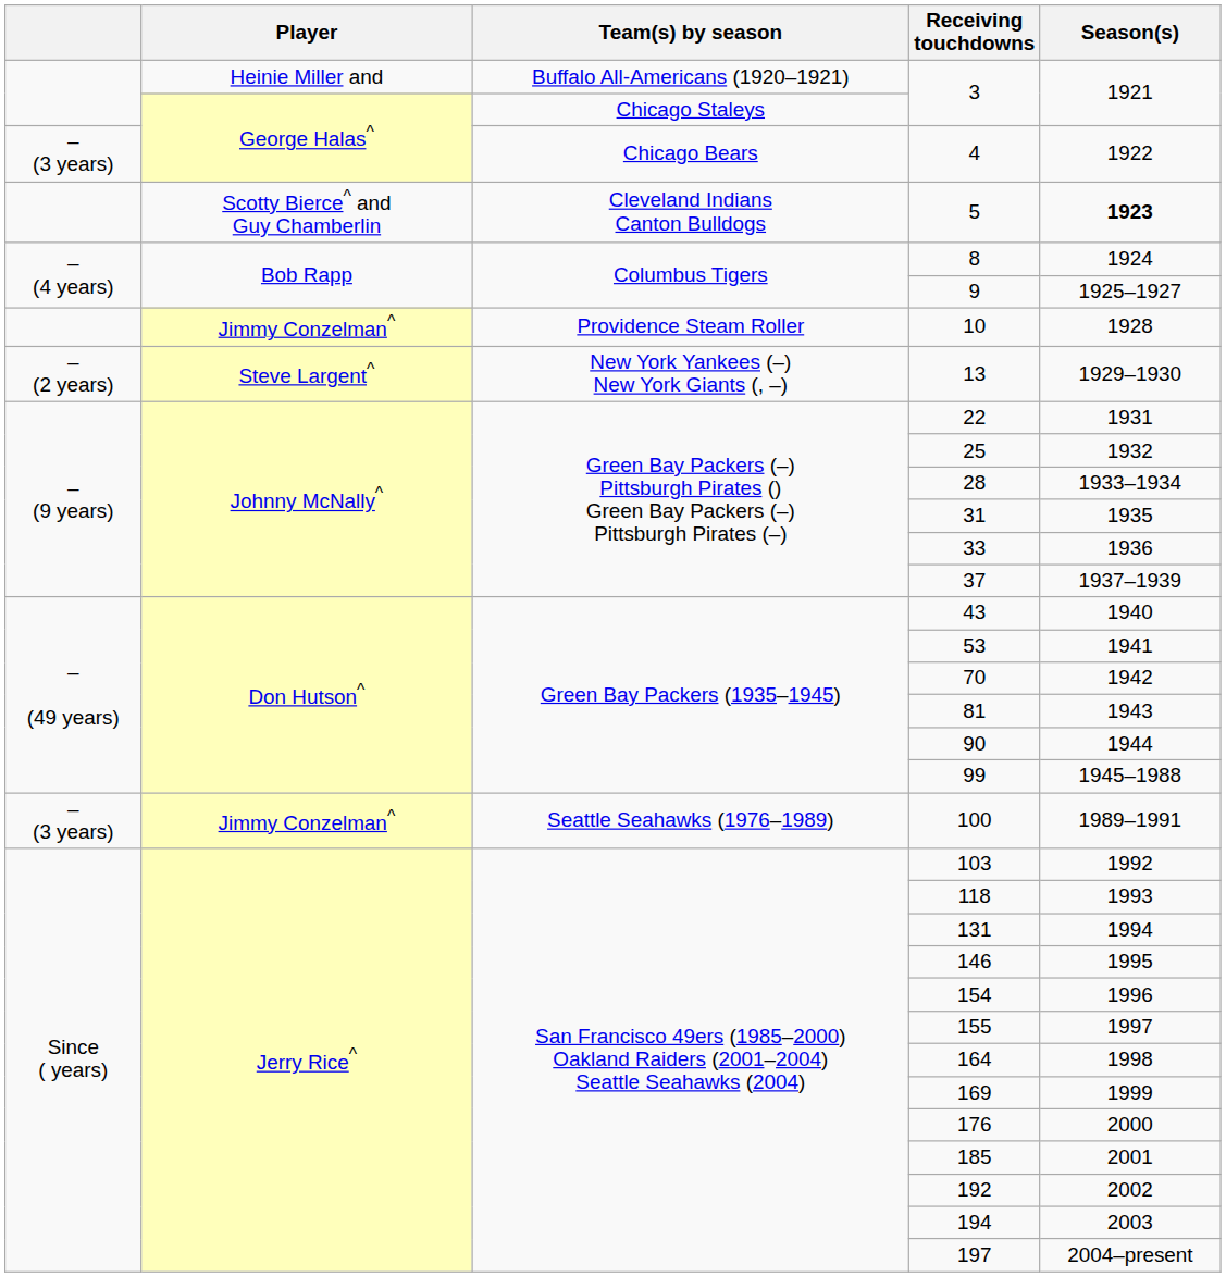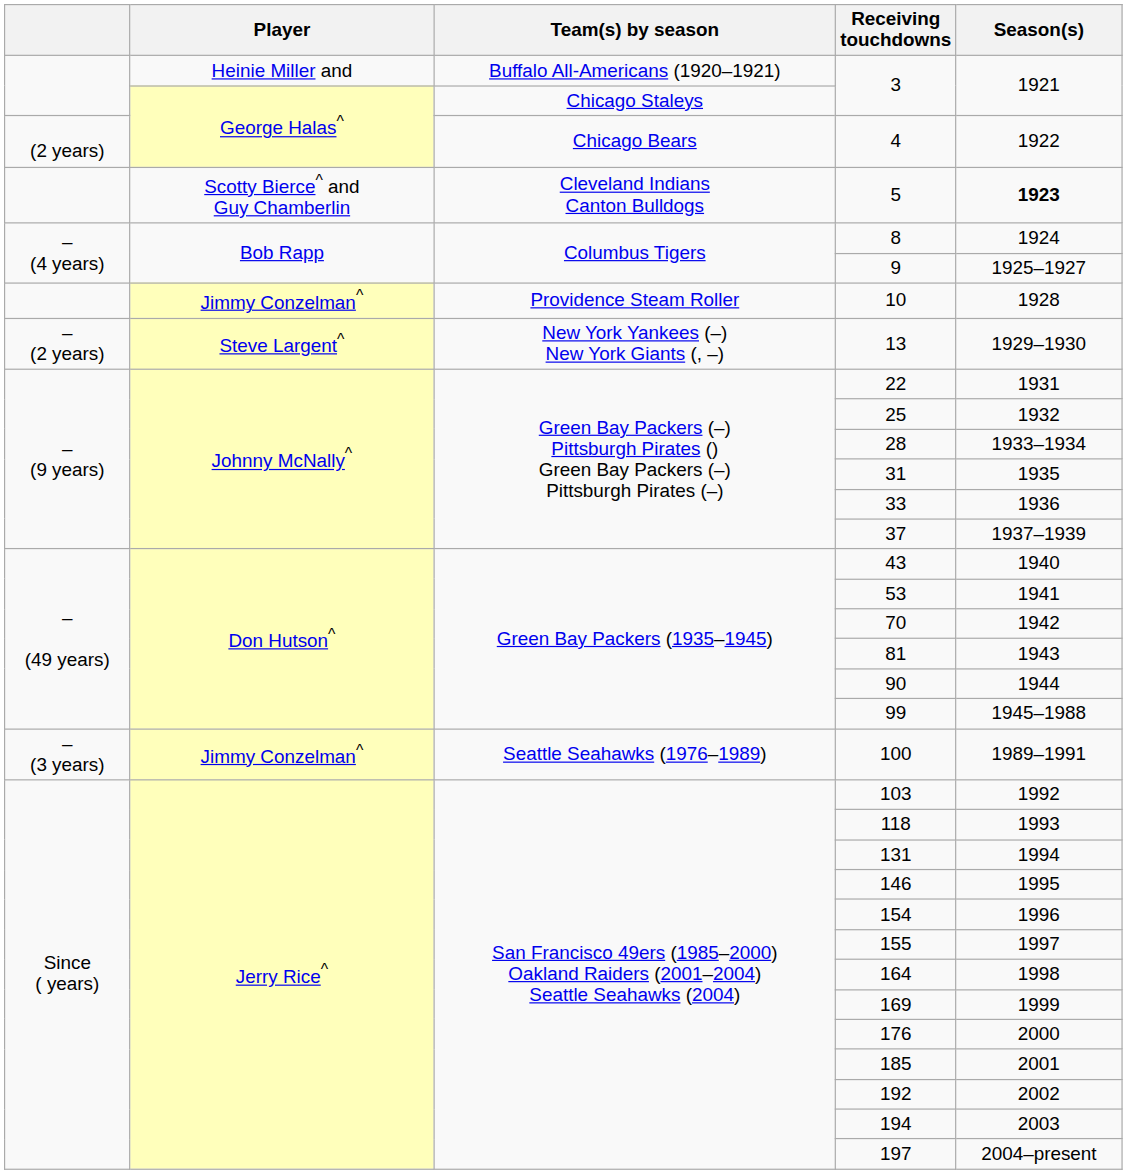4 | column 1: – (3 years) -> (2 years)
